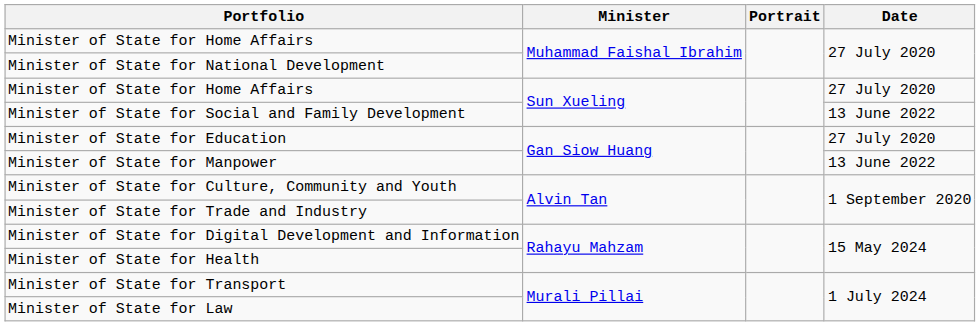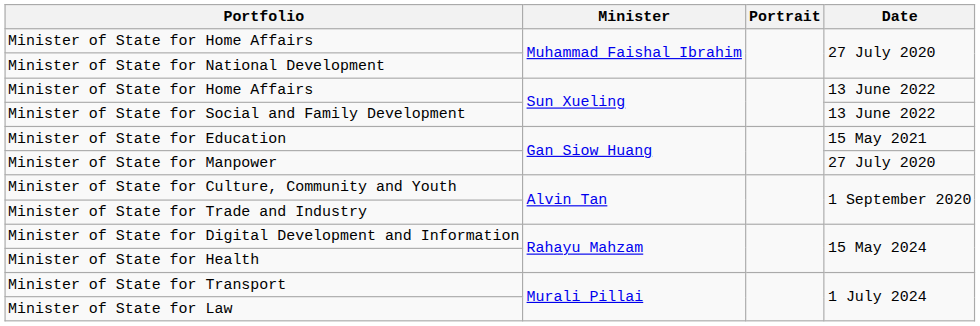Minister of State for Home Affairs / Sun Xueling | Date: 27 July 2020 -> 13 June 2022
Minister of State for Education | Date: 27 July 2020 -> 15 May 2021
Minister of State for Manpower | Date: 13 June 2022 -> 27 July 2020
